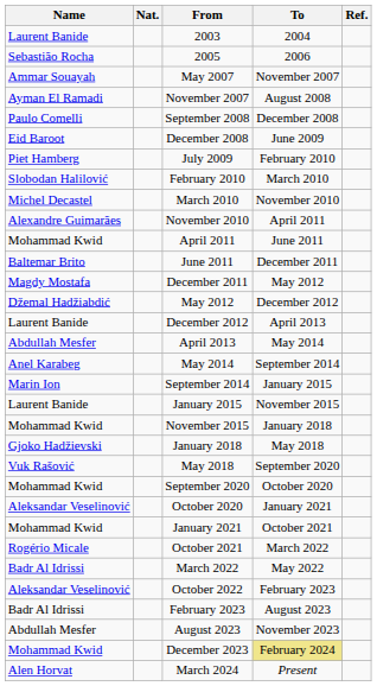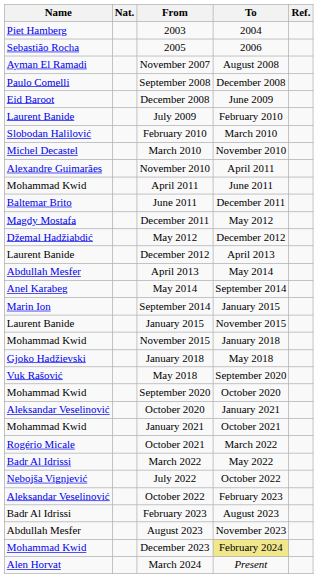2003 | Name: Laurent Banide -> Piet Hamberg
- row: Ammar Souayah | May 2007 | November 2007
July 2009 | Name: Piet Hamberg -> Laurent Banide
+ row: Nebojša Vignjević | July 2022 | October 2022
